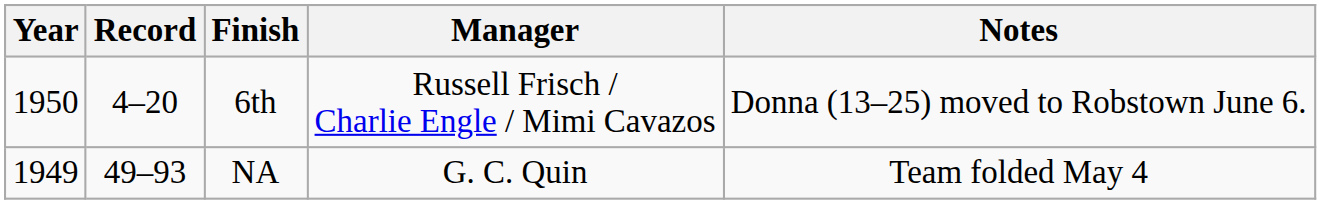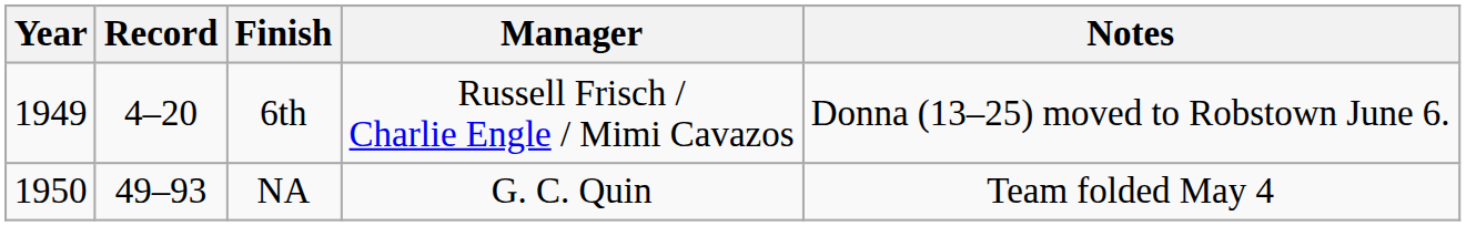6th | Year: 1950 -> 1949
NA | Year: 1949 -> 1950
